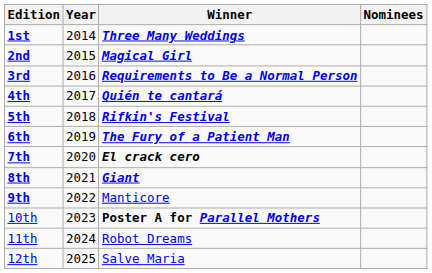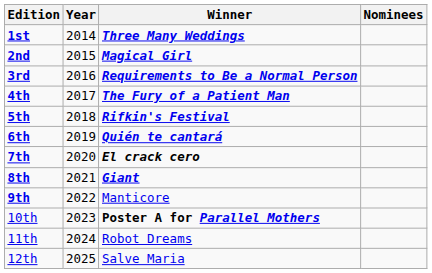4th | Winner: Quién te cantará -> The Fury of a Patient Man
6th | Winner: The Fury of a Patient Man -> Quién te cantará
